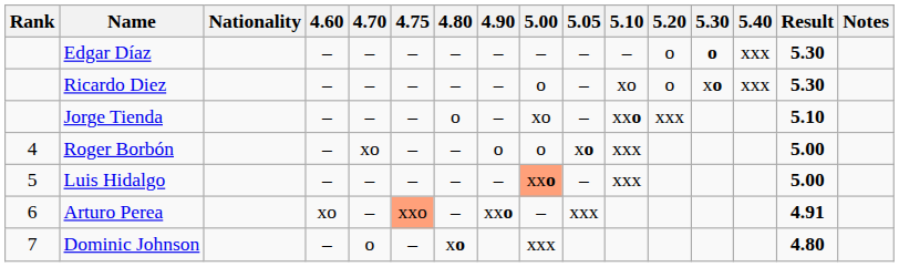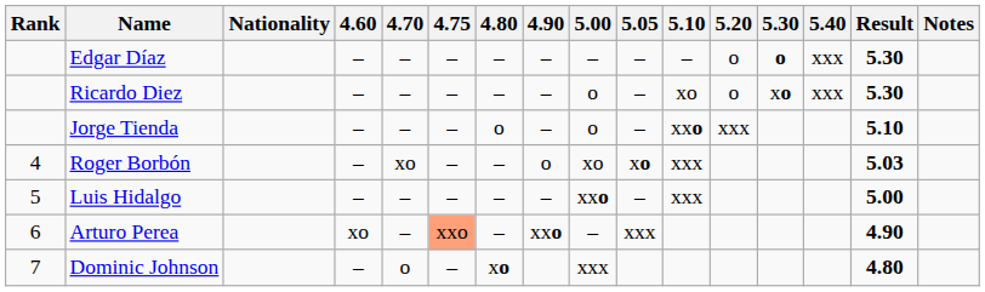Jorge Tienda | 5.00: xo -> o
Roger Borbón | 5.00: o -> xo
Roger Borbón | Result: 5.00 -> 5.03
Luis Hidalgo | 5.00: lightsalmon background -> no background
Arturo Perea | Result: 4.91 -> 4.90
